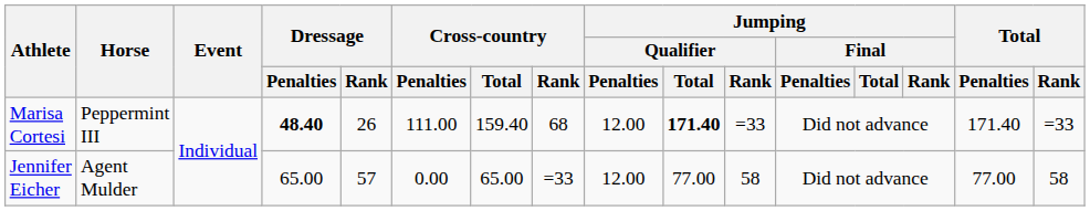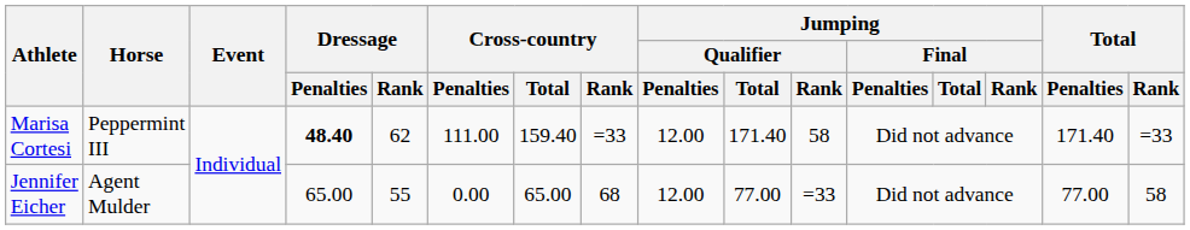Marisa Cortesi | Dressage / Rank: 26 -> 62
Marisa Cortesi | Cross-country / Rank: 68 -> =33
Marisa Cortesi | Jumping / Qualifier / Total: bold -> normal
Marisa Cortesi | Jumping / Qualifier / Rank: =33 -> 58
Jennifer Eicher | Dressage / Rank: 57 -> 55
Jennifer Eicher | Cross-country / Rank: =33 -> 68
Jennifer Eicher | Jumping / Qualifier / Rank: 58 -> =33
